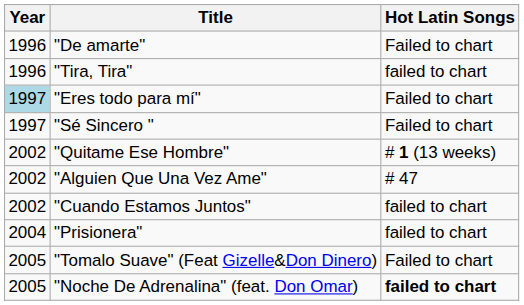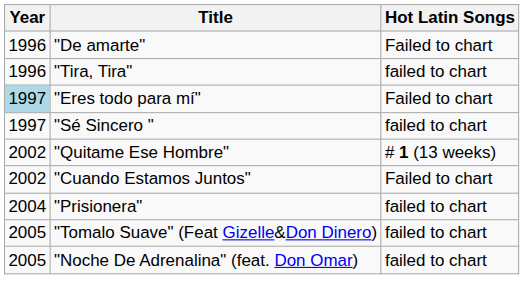"Sé Sincero " | Hot Latin Songs: Failed to chart -> failed to chart
- row: 2002 | "Alguien Que Una Vez Ame" | # 47
"Cuando Estamos Juntos" | Hot Latin Songs: failed to chart -> Failed to chart
"Tomalo Suave" (Feat Gizelle&Don Dinero) | Hot Latin Songs: Failed to chart -> failed to chart
"Noche De Adrenalina" (feat. Don Omar) | Hot Latin Songs: bold -> normal
